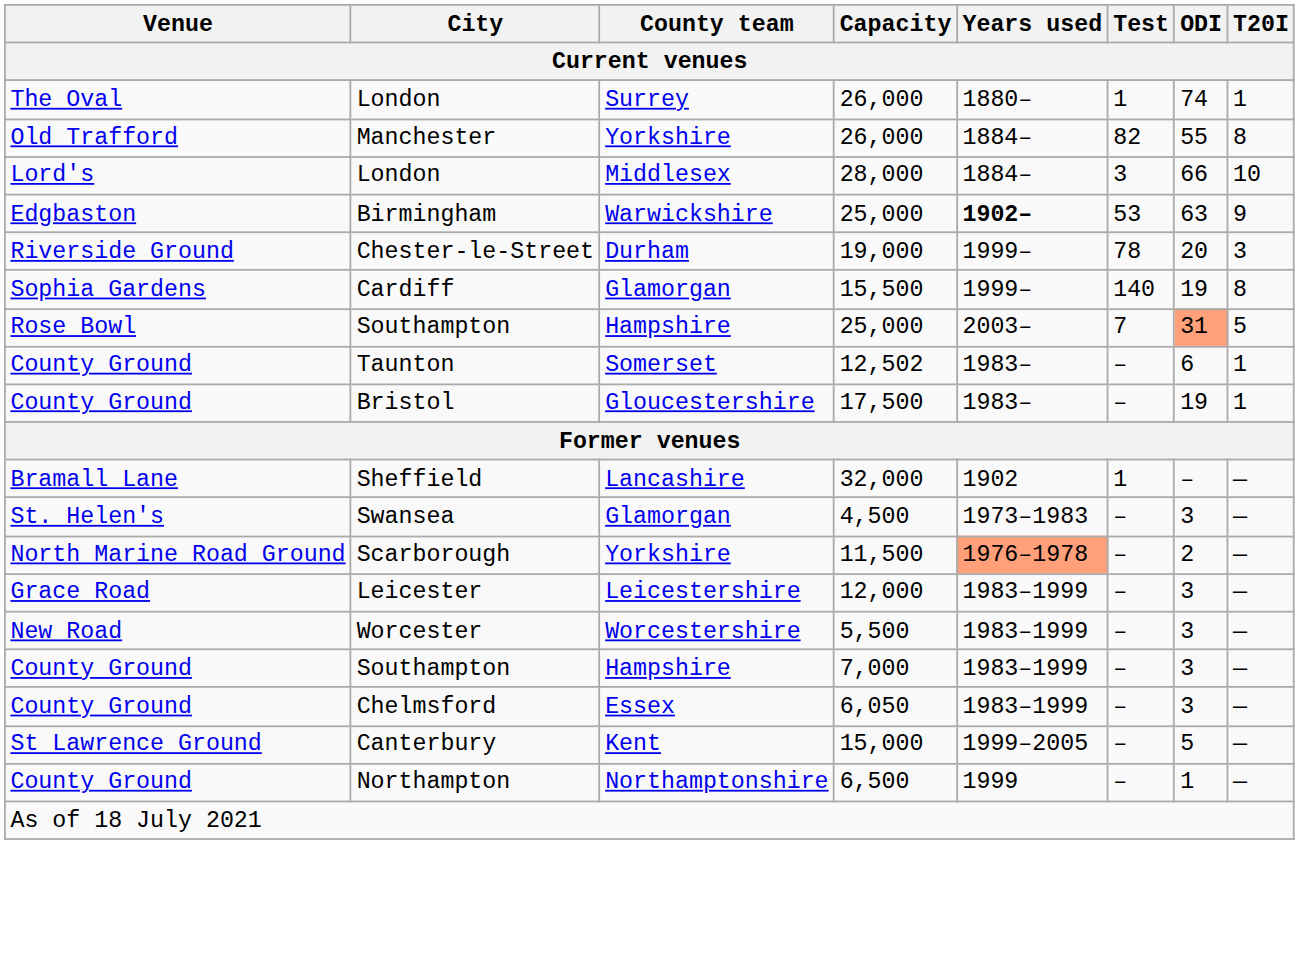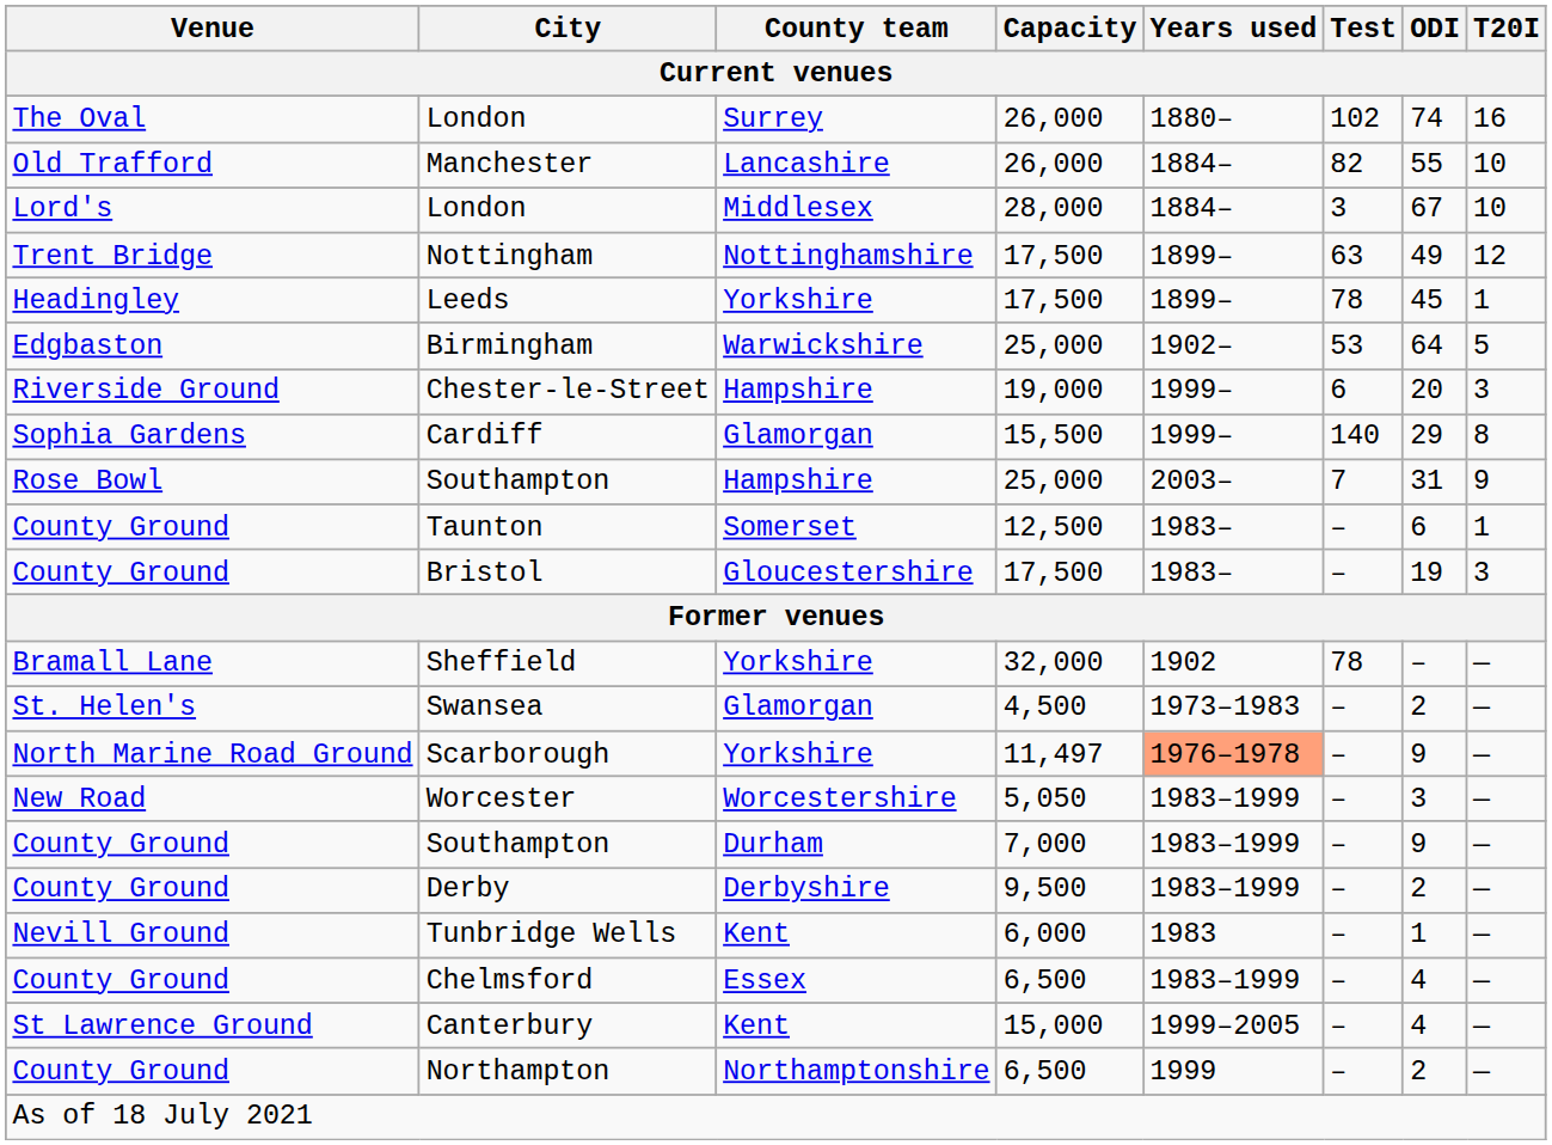The Oval / London | Test: 1 -> 102
The Oval / London | T20I: 1 -> 16
Manchester | County team: Yorkshire -> Lancashire
Manchester | T20I: 8 -> 10
Lord's / London | ODI: 66 -> 67
+ row: Trent Bridge | Nottingham | Nottinghamshire | 17,500 | 1899– | 63 | 49 | 12
+ row: Headingley | Leeds | Yorkshire | 17,500 | 1899– | 78 | 45 | 1
Birmingham | Years used: bold -> normal
Birmingham | ODI: 63 -> 64
Birmingham | T20I: 9 -> 5
Chester-le-Street | County team: Durham -> Hampshire
Chester-le-Street | Test: 78 -> 6
Cardiff | ODI: 19 -> 29
Rose Bowl / Southampton | ODI: lightsalmon background -> no background
Rose Bowl / Southampton | T20I: 5 -> 9
Taunton | Capacity: 12,502 -> 12,500
Bristol | T20I: 1 -> 3
Sheffield | County team: Lancashire -> Yorkshire
Sheffield | Test: 1 -> 78
Swansea | ODI: 3 -> 2
Scarborough | Capacity: 11,500 -> 11,497
Scarborough | ODI: 2 -> 9
- row: Grace Road | Leicester | Leicestershire | 12,000 | 1983–1999 | – | 3 | —
Worcester | Capacity: 5,500 -> 5,050
County Ground / Southampton | County team: Hampshire -> Durham
County Ground / Southampton | ODI: 3 -> 9
+ row: County Ground | Derby | Derbyshire | 9,500 | 1983–1999 | – | 2 | —
+ row: Nevill Ground | Tunbridge Wells | Kent | 6,000 | 1983 | – | 1 | —
Chelmsford | Capacity: 6,050 -> 6,500
Chelmsford | ODI: 3 -> 4
Canterbury | ODI: 5 -> 4
Northampton | ODI: 1 -> 2
